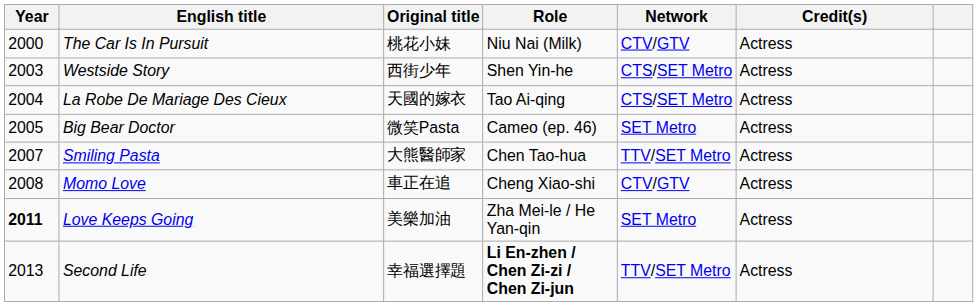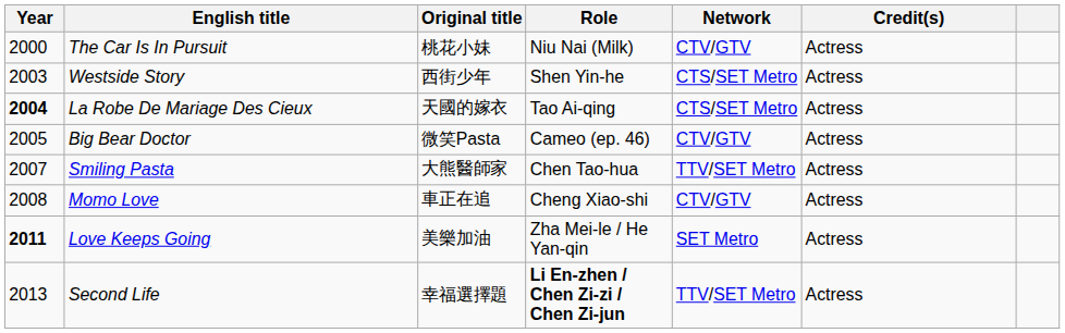La Robe De Mariage Des Cieux | Year: normal -> bold
Big Bear Doctor | Network: SET Metro -> CTV/GTV
